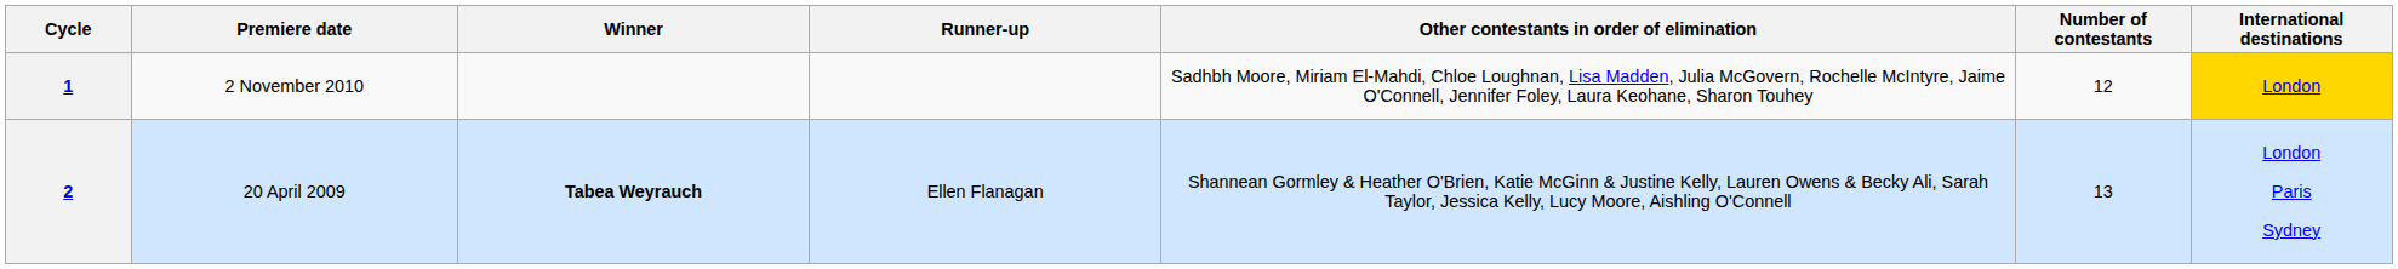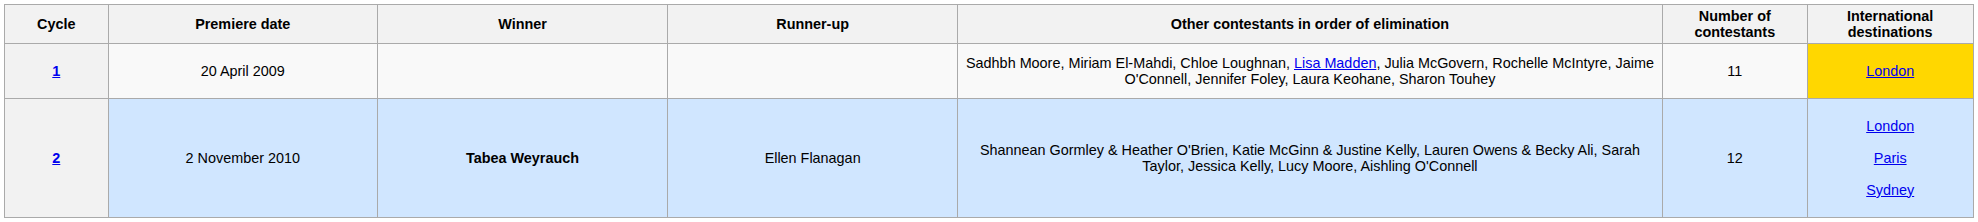1 | Premiere date: 2 November 2010 -> 20 April 2009
1 | Number of contestants: 12 -> 11
2 | Premiere date: 20 April 2009 -> 2 November 2010
2 | Number of contestants: 13 -> 12
